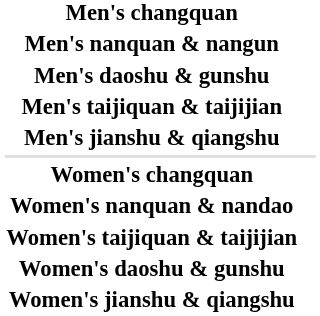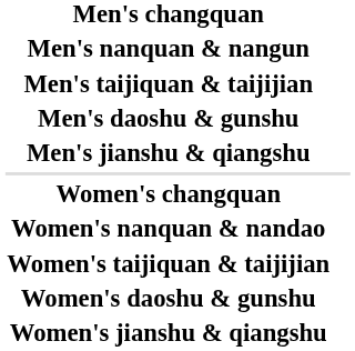rows swapped: Men's taijiquan & taijijian <-> Men's daoshu & gunshu
